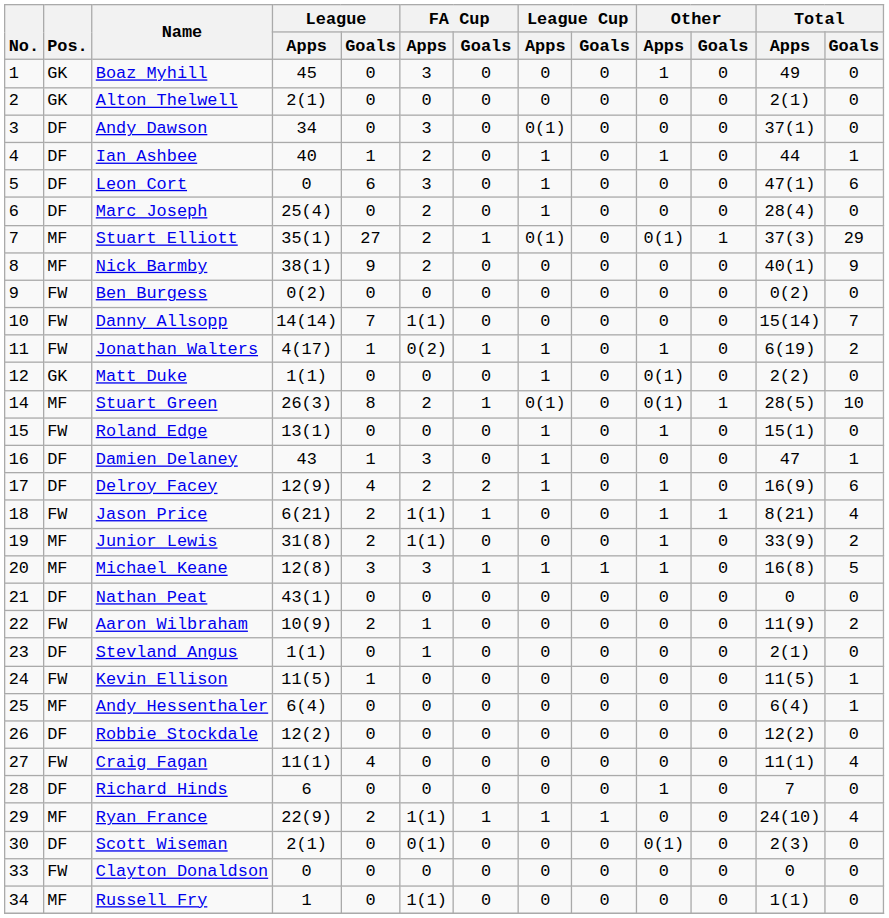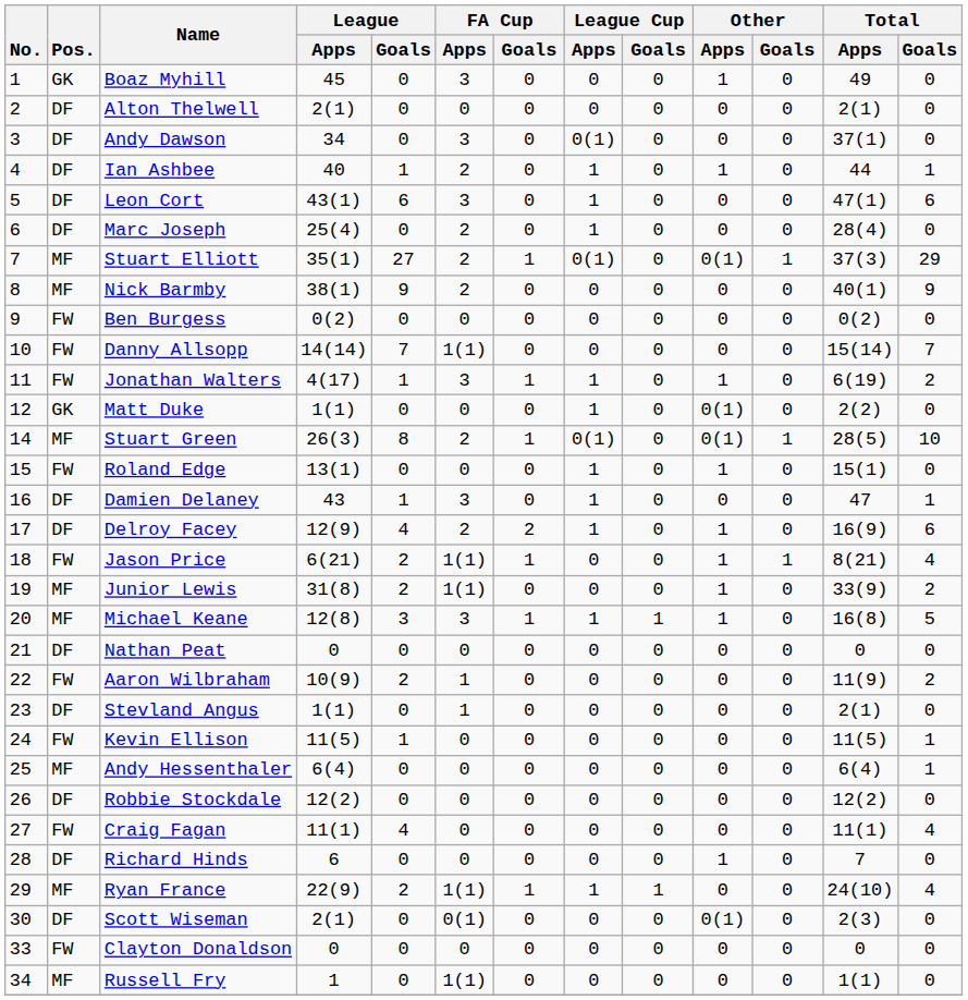Alton Thelwell | Pos.: GK -> DF
Leon Cort | League / Apps: 0 -> 43(1)
Jonathan Walters | FA Cup / Apps: 0(2) -> 3
Nathan Peat | League / Apps: 43(1) -> 0
